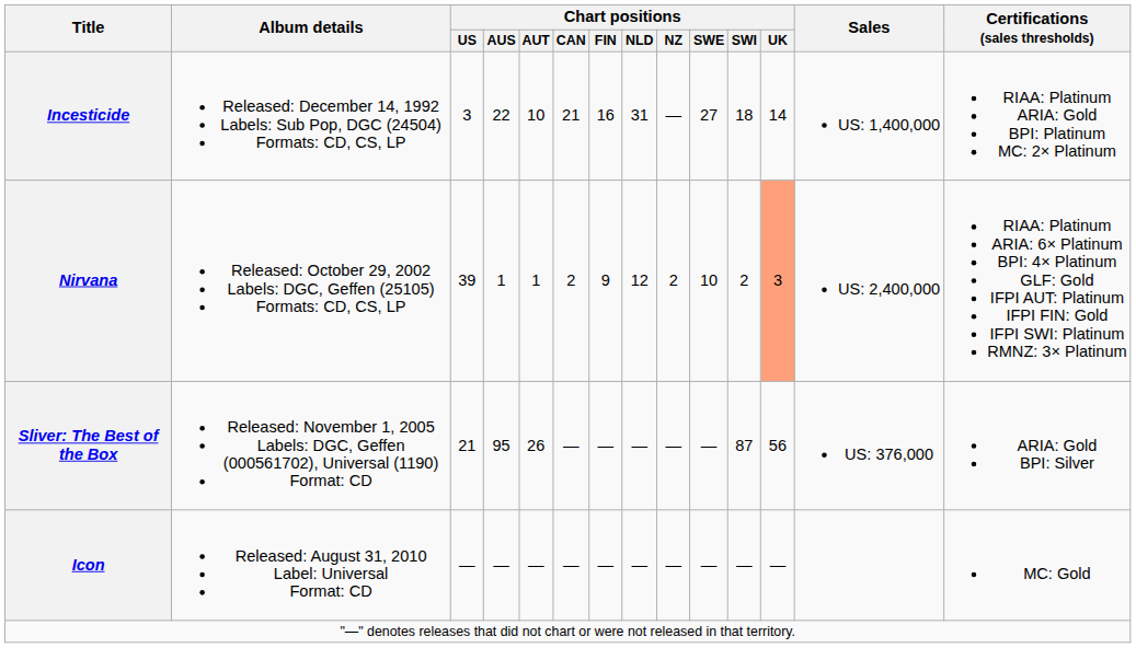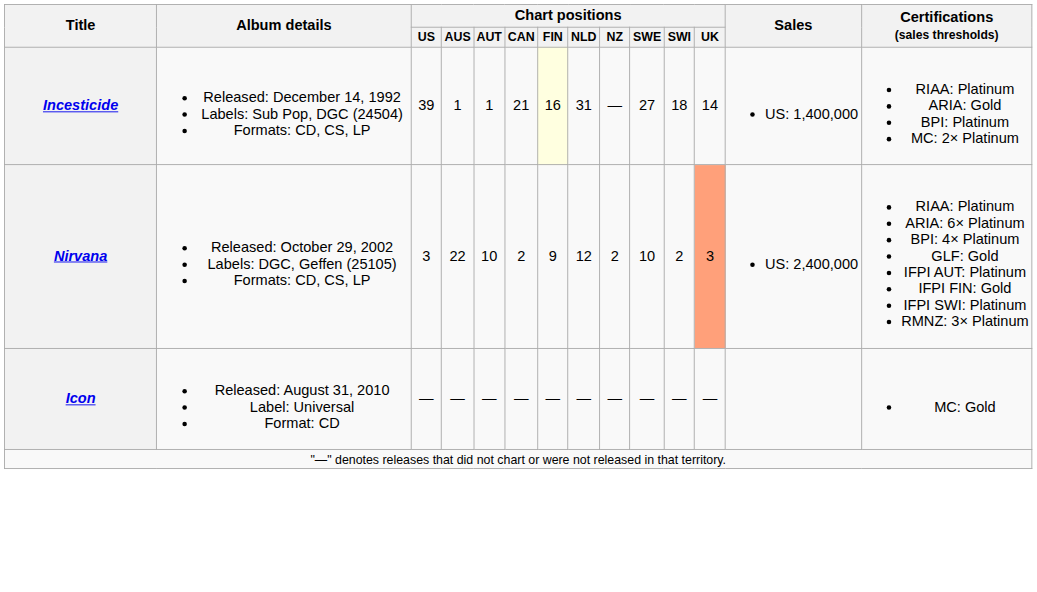Incesticide | Chart positions / US: 3 -> 39
Incesticide | Chart positions / AUS: 22 -> 1
Incesticide | Chart positions / AUT: 10 -> 1
Incesticide | Chart positions / FIN: no background -> lightyellow background
Nirvana | Chart positions / US: 39 -> 3
Nirvana | Chart positions / AUS: 1 -> 22
Nirvana | Chart positions / AUT: 1 -> 10
- row: Sliver: The Best of the Box | Released: November 1, 2005 Labels: DGC, Geffen (000561702), Universal (1190) Format: CD | 21 | 95 | 26 | — | — | — | — | — | 87 | 56 | US: 376,000 | ARIA: Gold BPI: Silver
